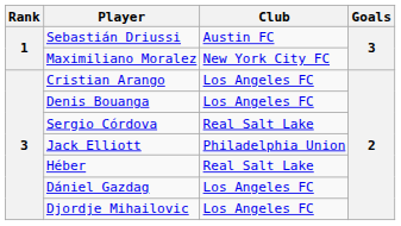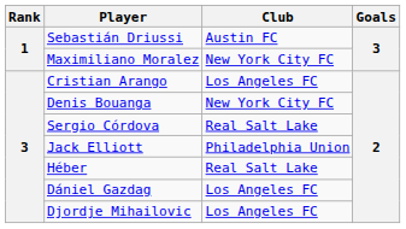Denis Bouanga | Club: Los Angeles FC -> New York City FC
